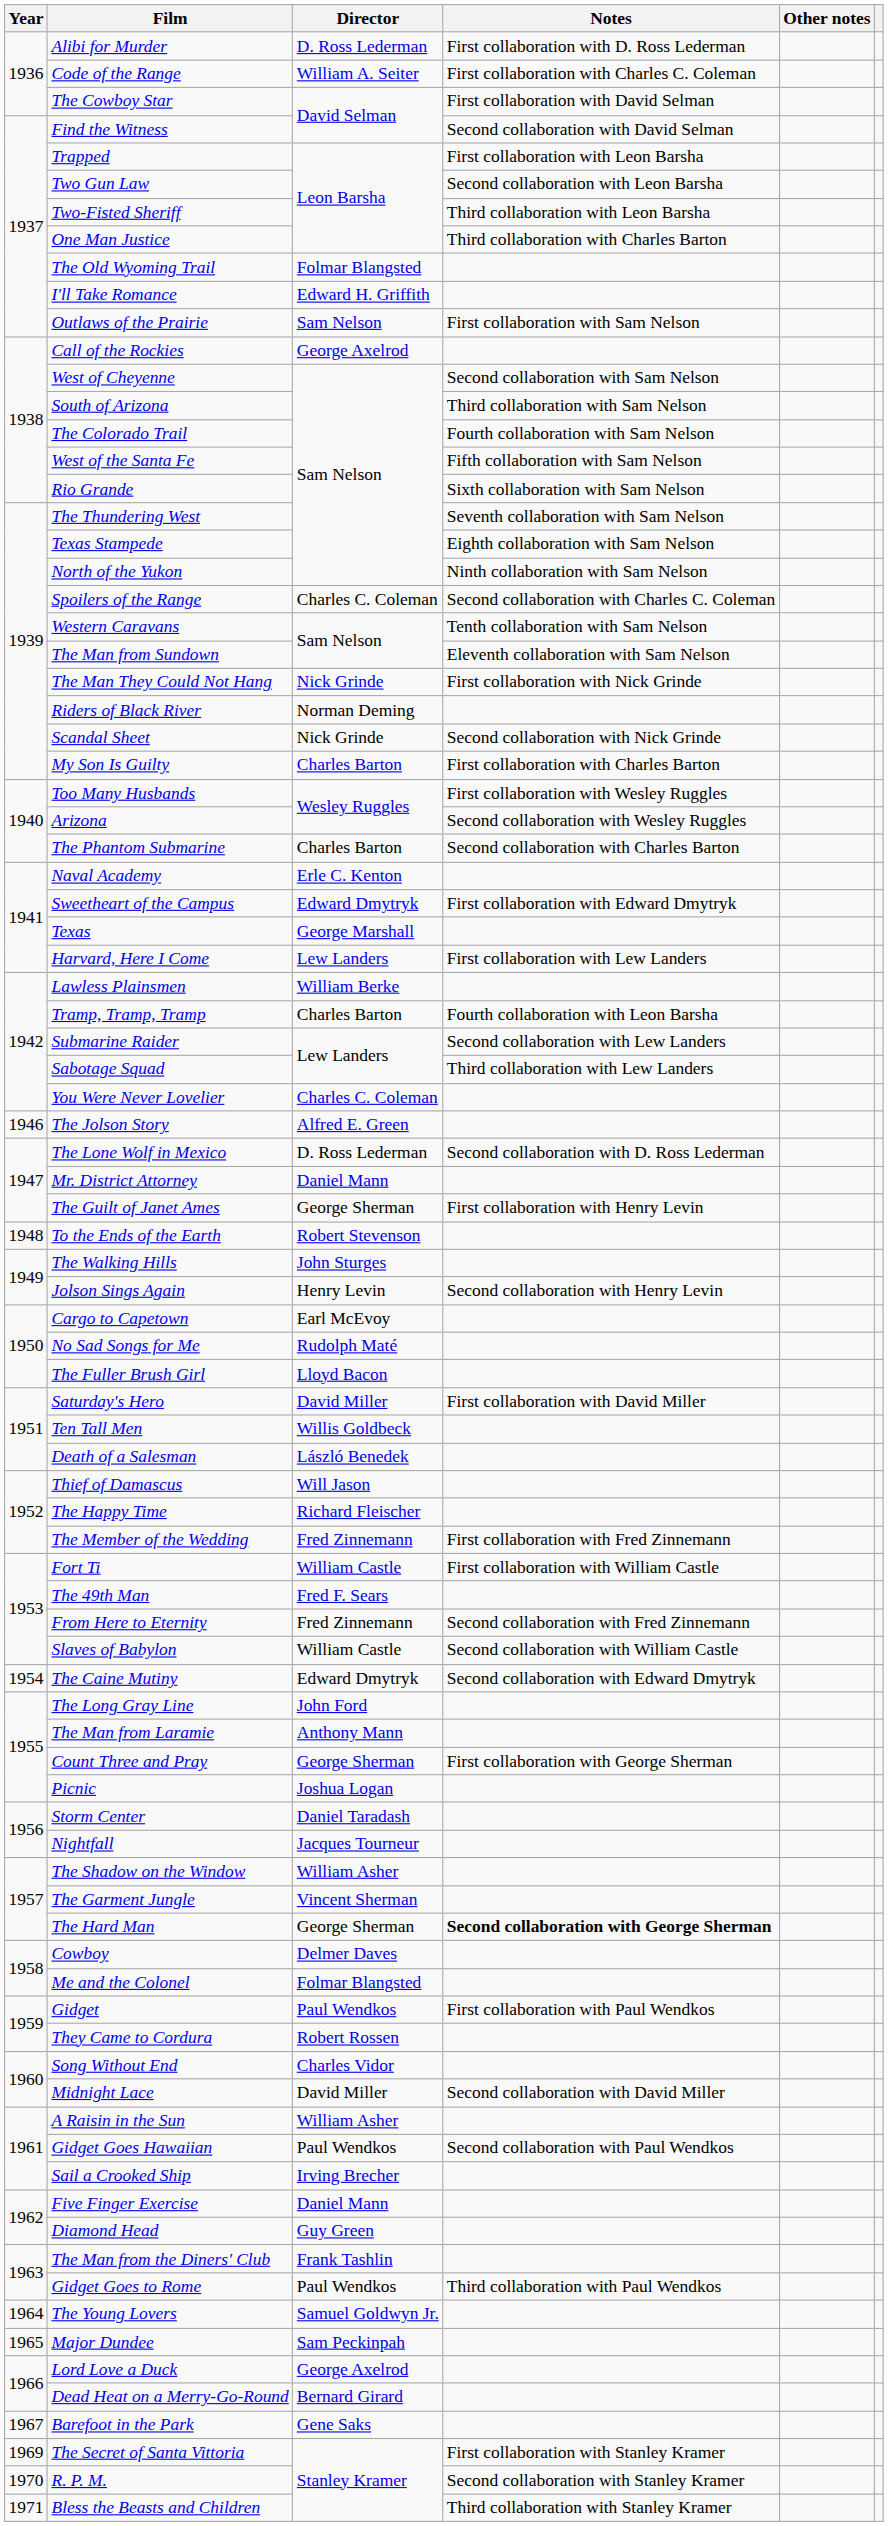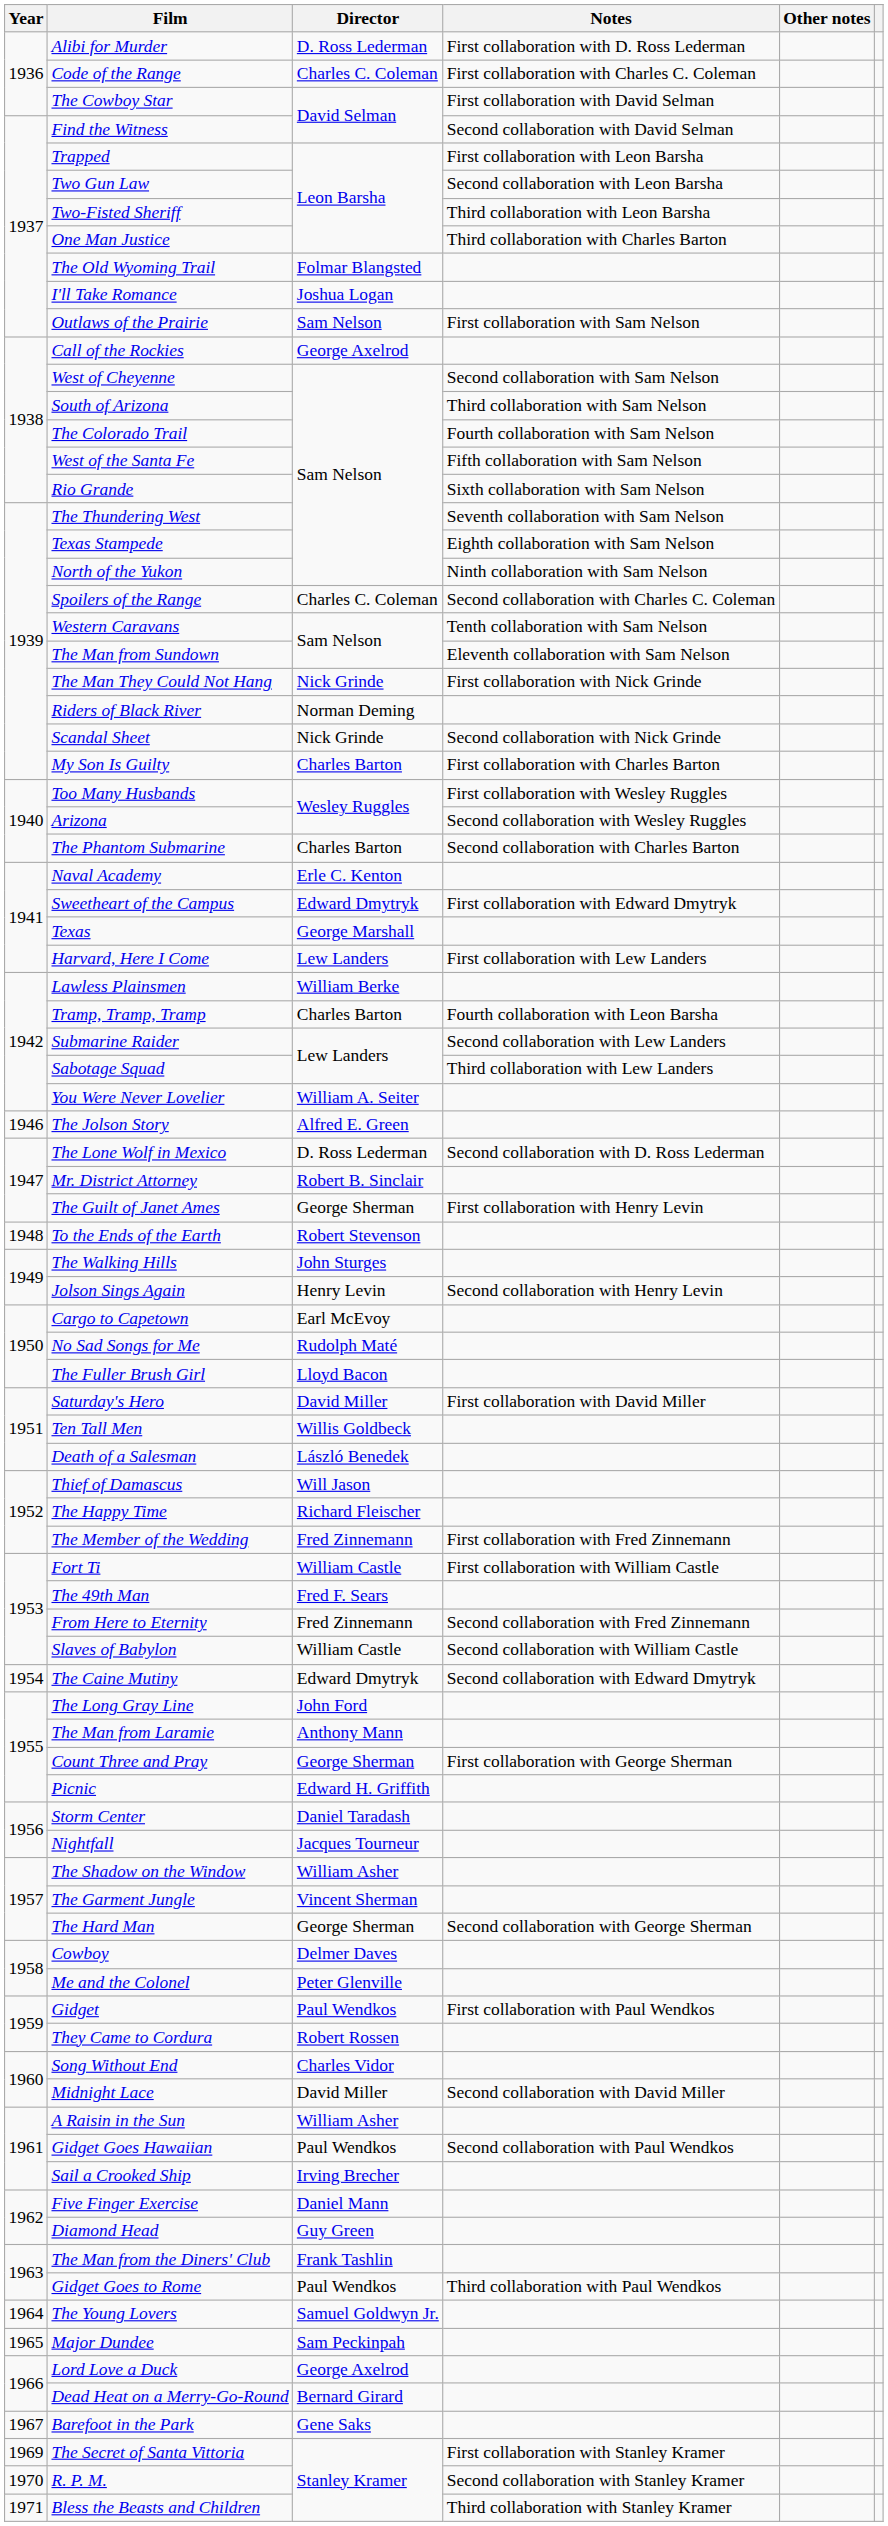Code of the Range | Director: William A. Seiter -> Charles C. Coleman
I'll Take Romance | Director: Edward H. Griffith -> Joshua Logan
You Were Never Lovelier | Director: Charles C. Coleman -> William A. Seiter
Mr. District Attorney | Director: Daniel Mann -> Robert B. Sinclair
Picnic | Director: Joshua Logan -> Edward H. Griffith
The Hard Man | Notes: bold -> normal
Me and the Colonel | Director: Folmar Blangsted -> Peter Glenville
